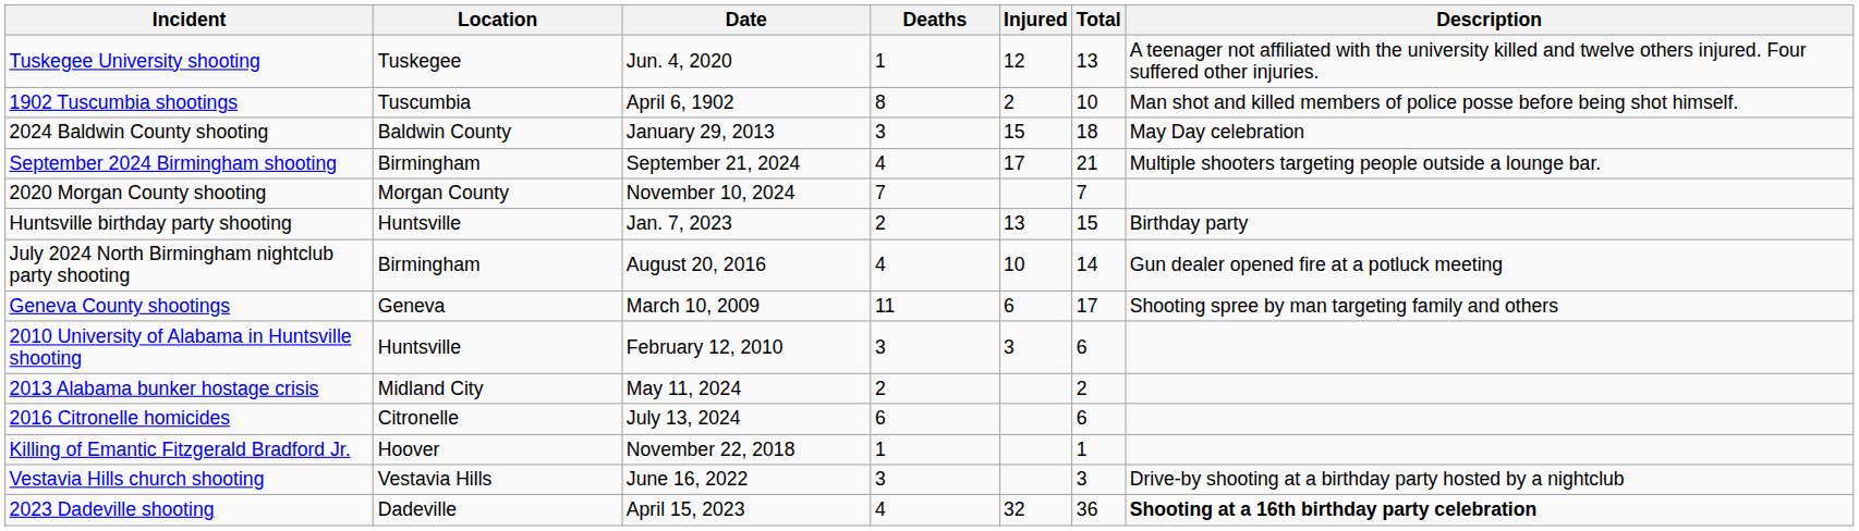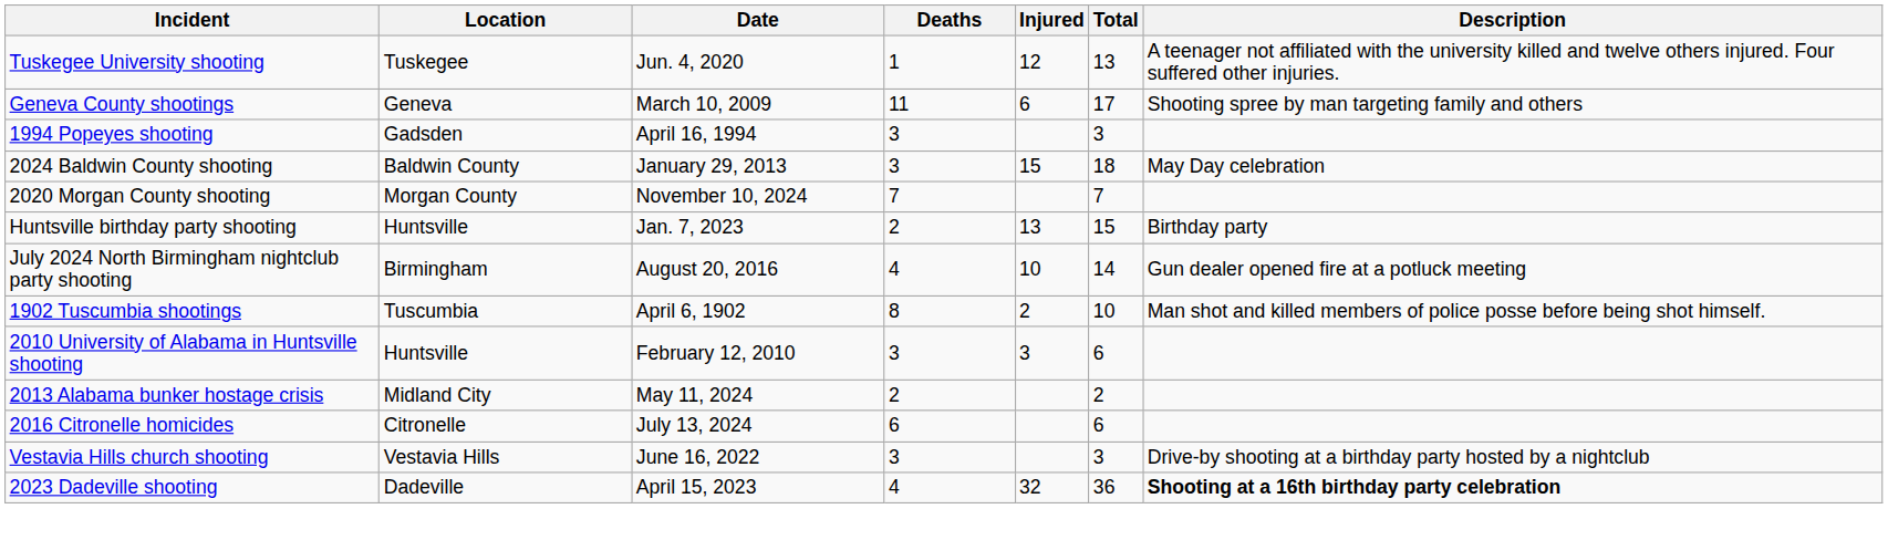rows swapped: 1902 Tuscumbia shootings <-> Geneva County shootings
+ row: 1994 Popeyes shooting | Gadsden | April 16, 1994 | 3 | 3
- row: September 2024 Birmingham shooting | Birmingham | September 21, 2024 | 4 | 17 | 21 | Multiple shooters targeting people outside a lounge bar.
- row: Killing of Emantic Fitzgerald Bradford Jr. | Hoover | November 22, 2018 | 1 | 1
